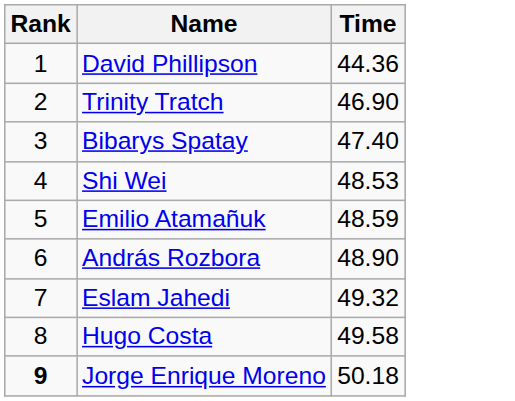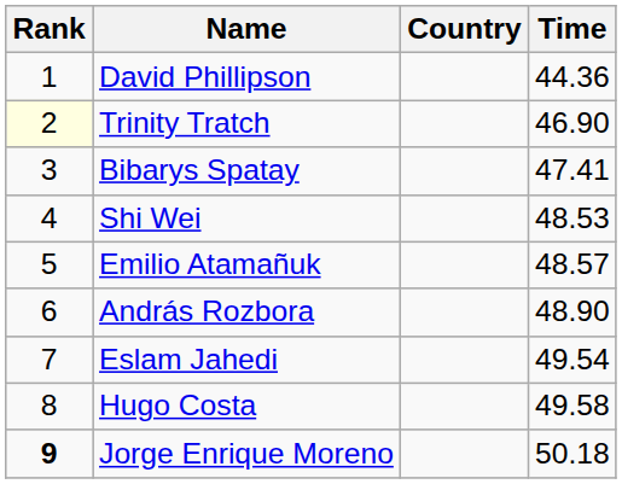+ column: Country
Trinity Tratch | Rank: no background -> lightyellow background
Bibarys Spatay | Time: 47.40 -> 47.41
Emilio Atamañuk | Time: 48.59 -> 48.57
Eslam Jahedi | Time: 49.32 -> 49.54
